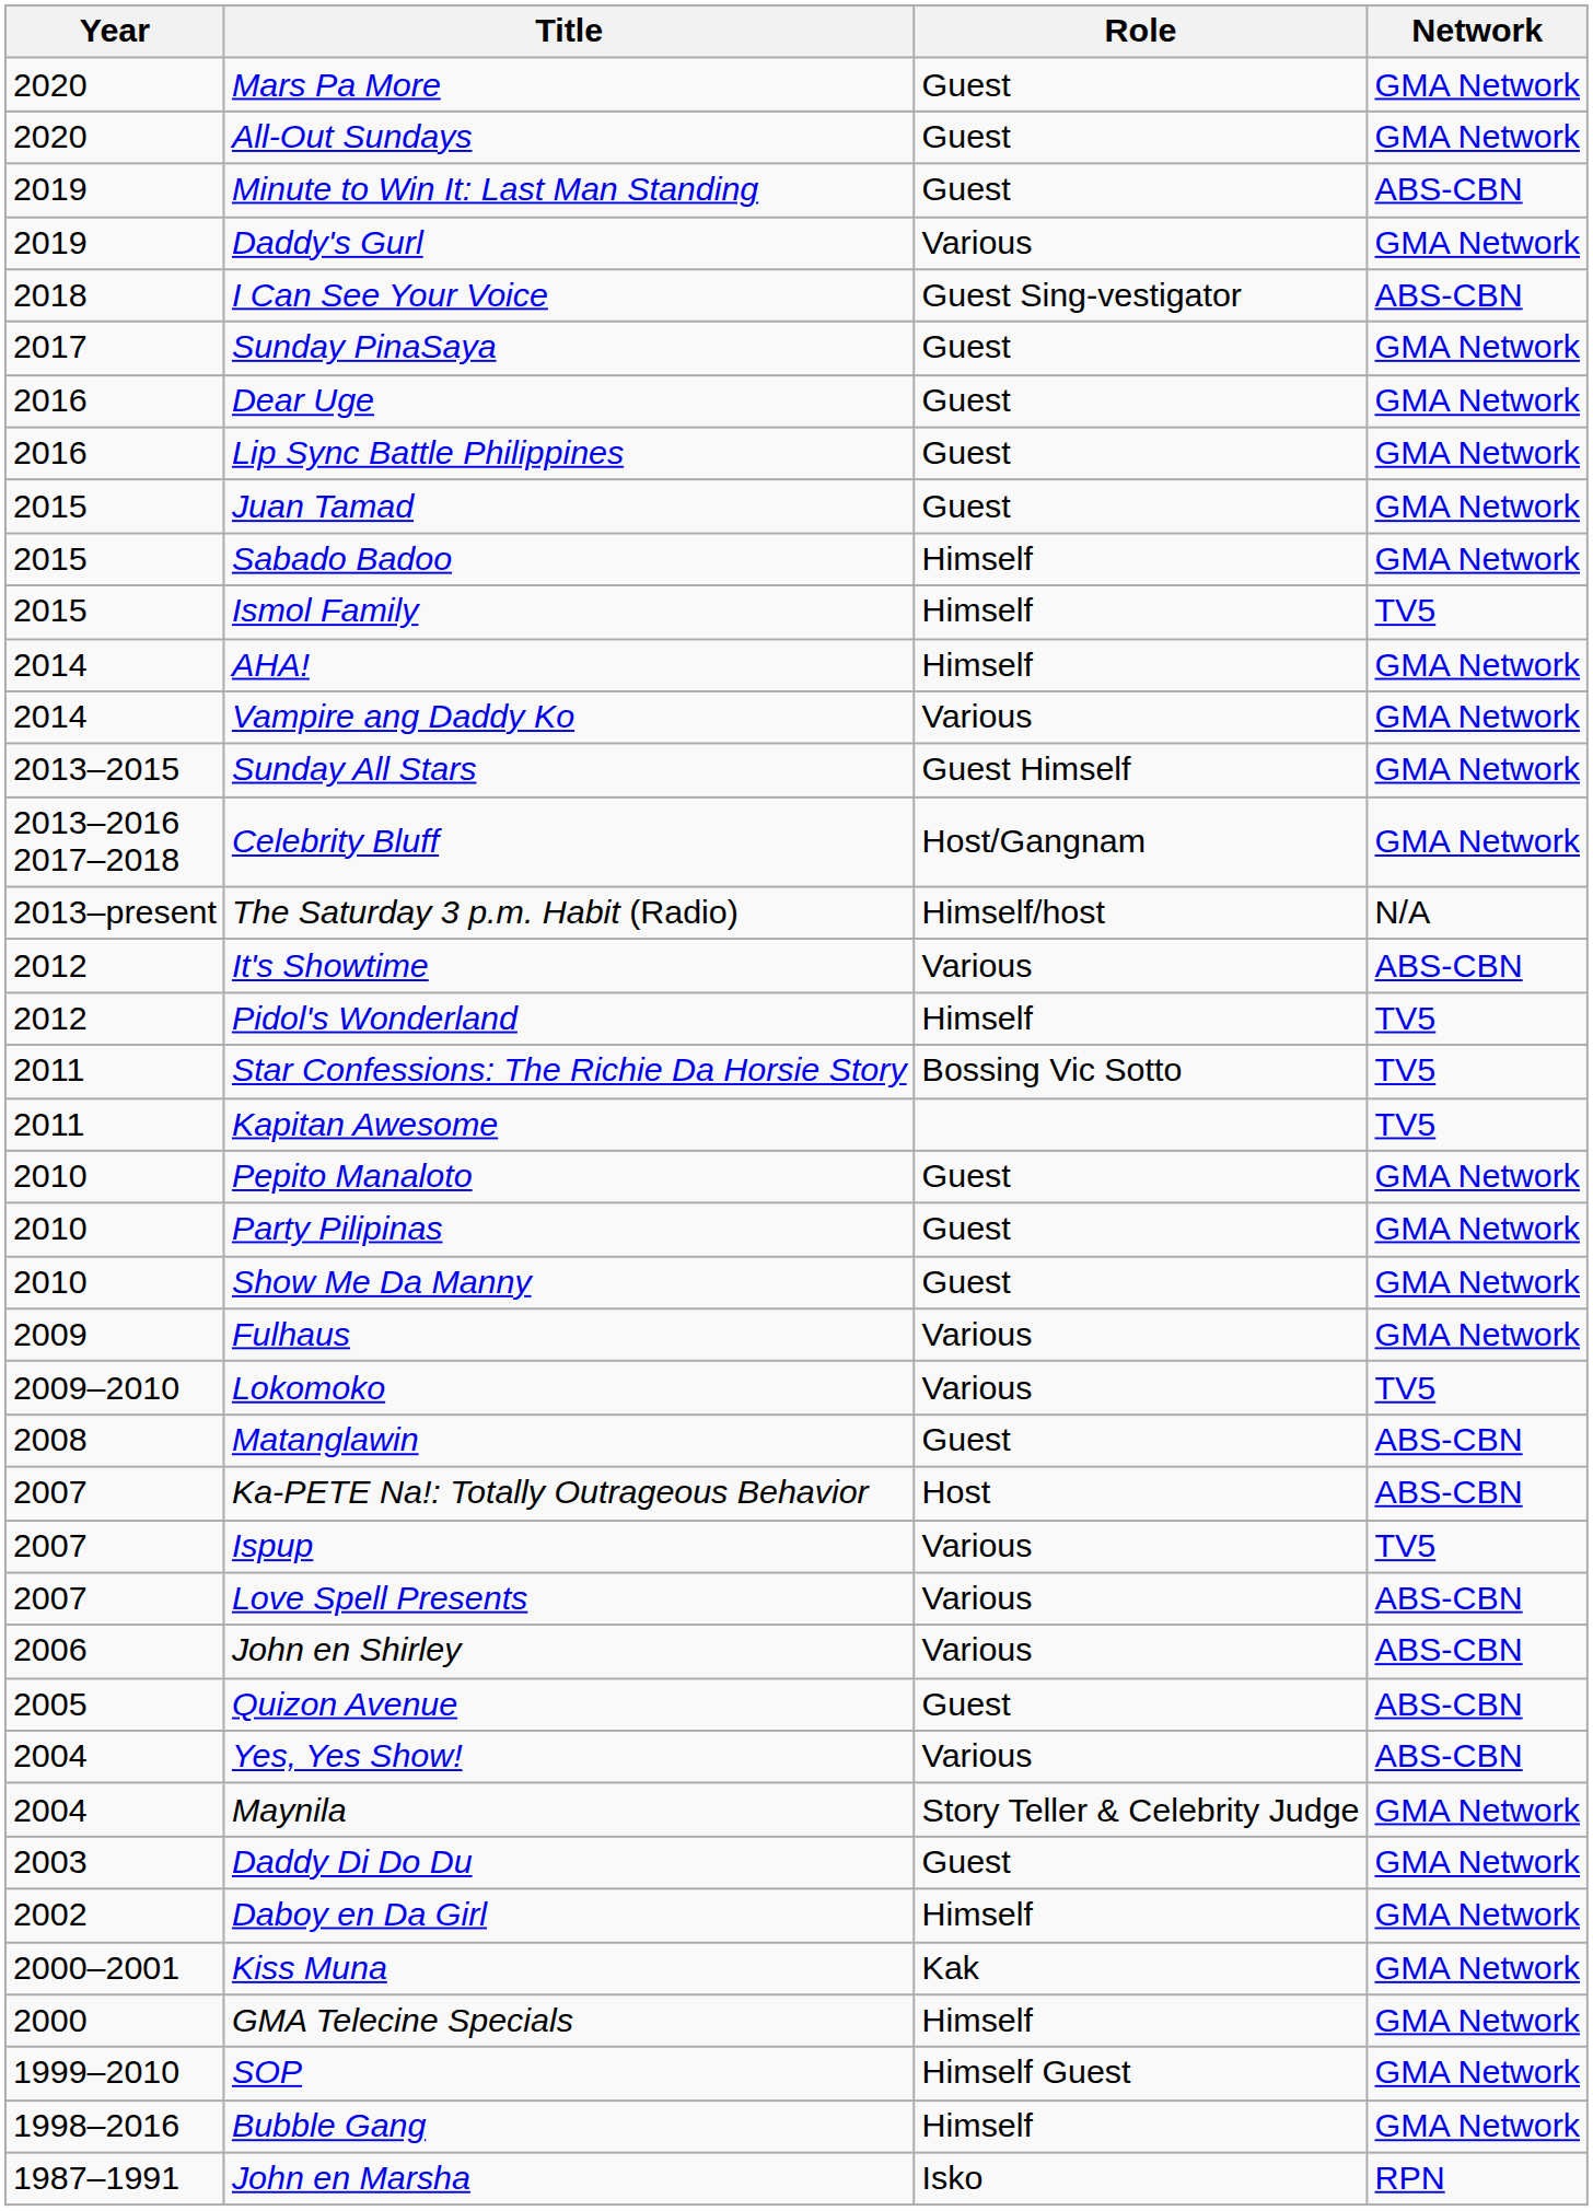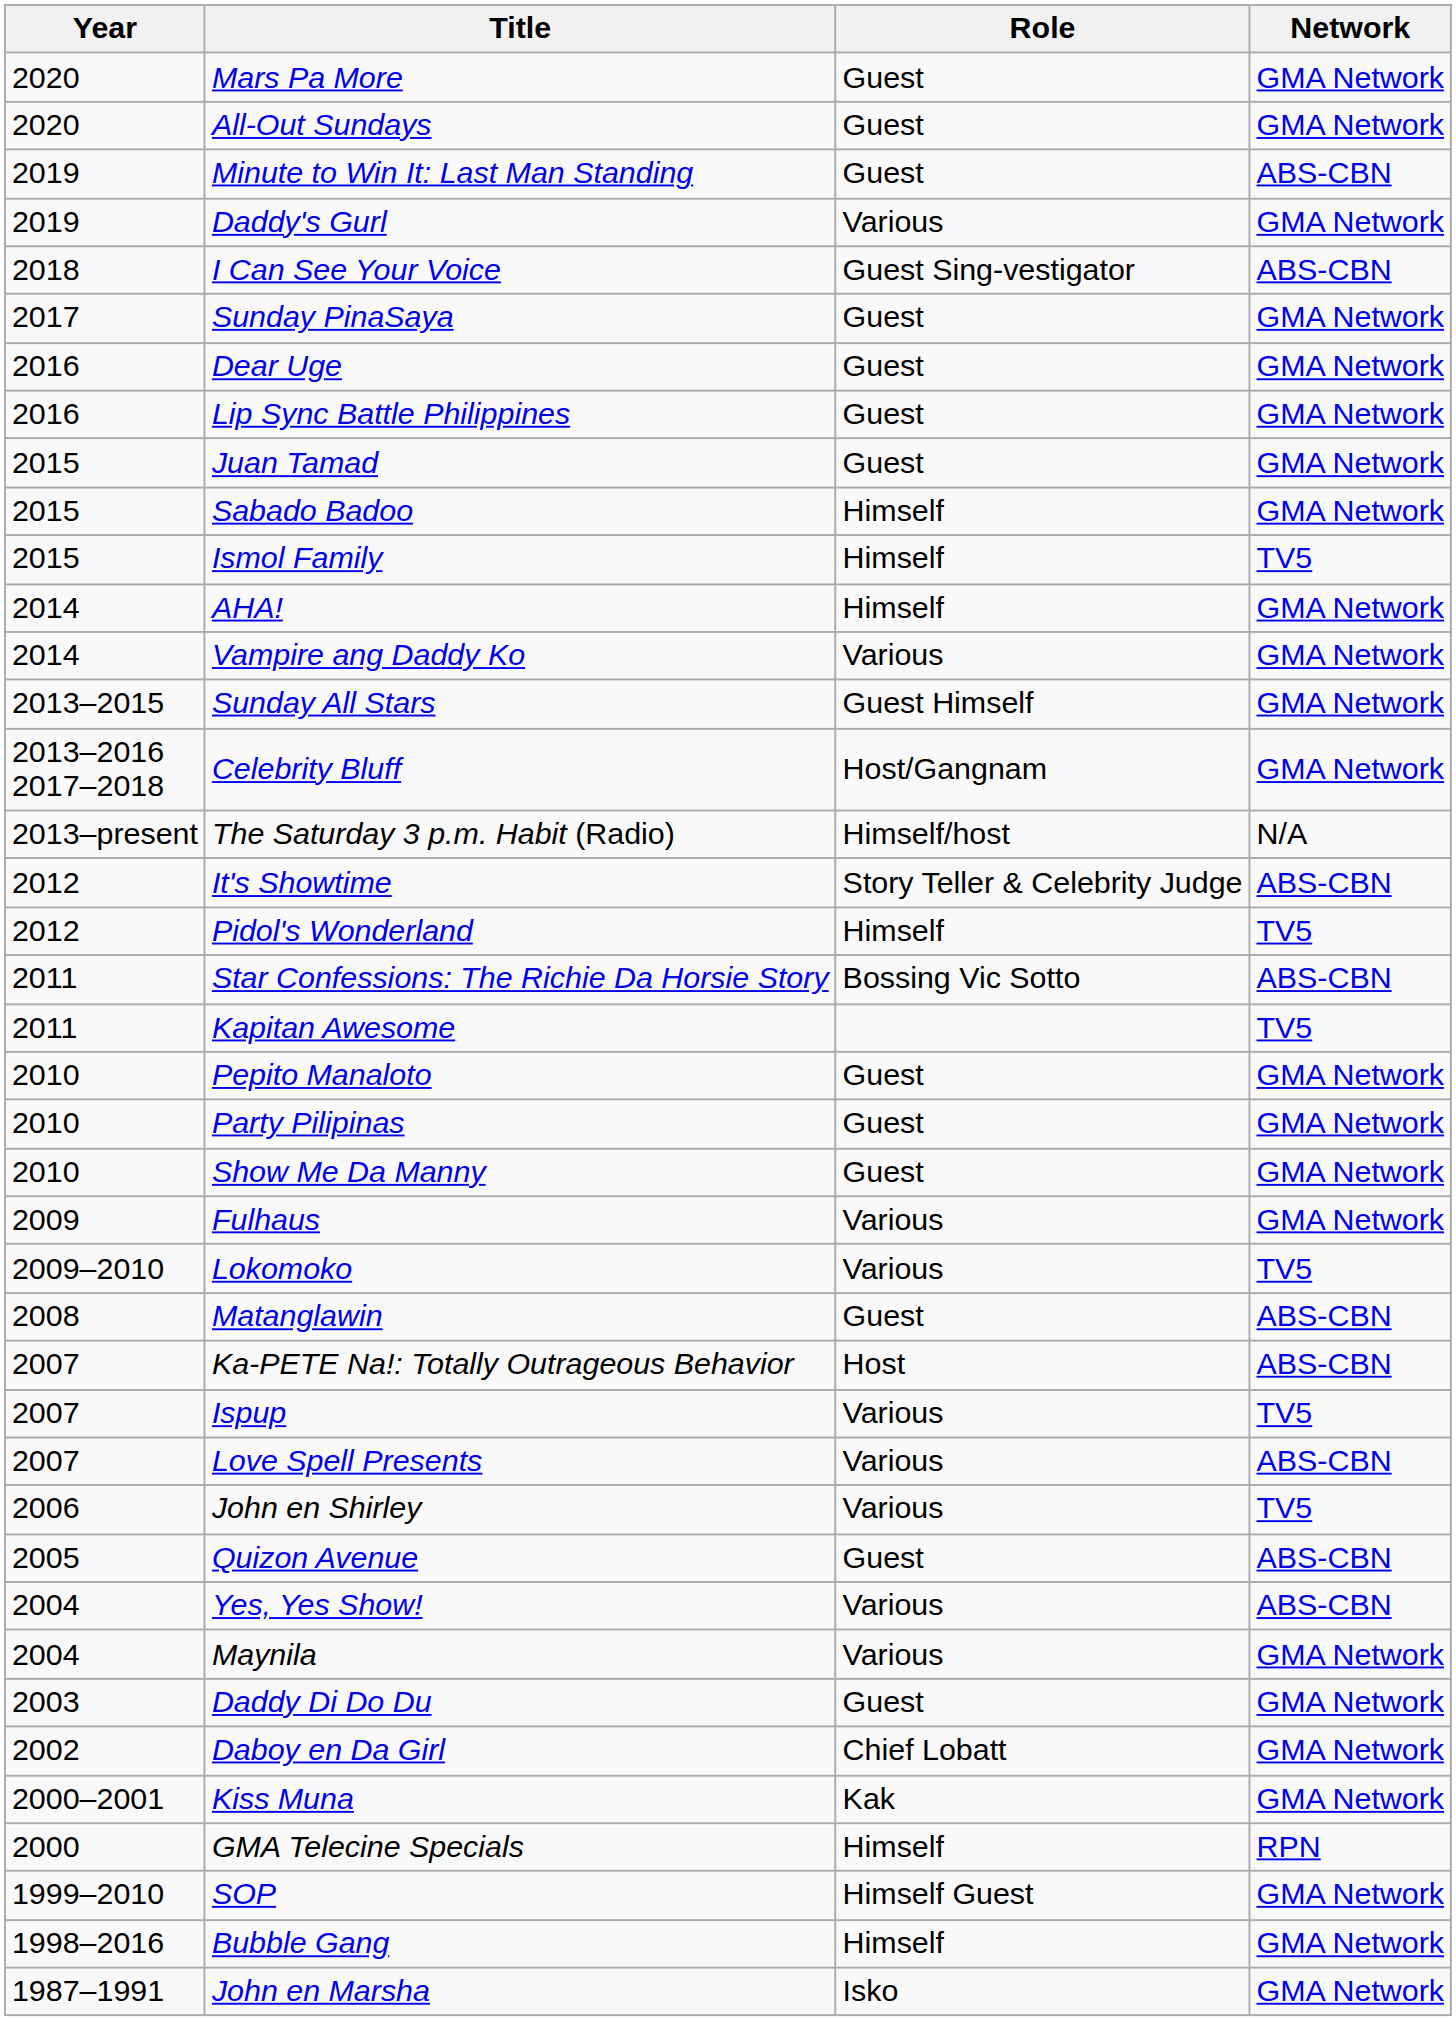It's Showtime | Role: Various -> Story Teller & Celebrity Judge
Star Confessions: The Richie Da Horsie Story | Network: TV5 -> ABS-CBN
John en Shirley | Network: ABS-CBN -> TV5
Maynila | Role: Story Teller & Celebrity Judge -> Various
Daboy en Da Girl | Role: Himself -> Chief Lobatt
GMA Telecine Specials | Network: GMA Network -> RPN
John en Marsha | Network: RPN -> GMA Network
